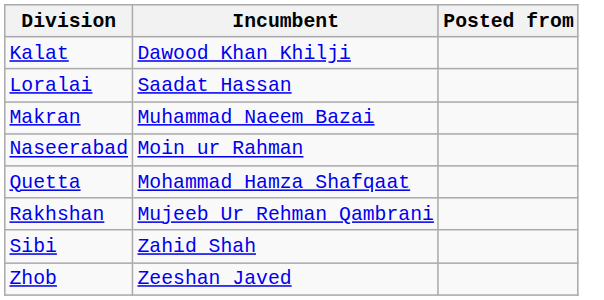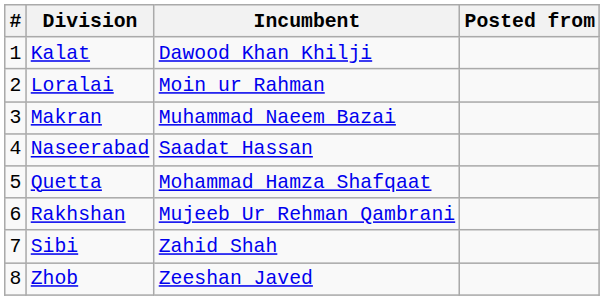+ column: # | 1 | 2 | 3 | 4 | 5 | 6 | 7 | 8
Loralai | Incumbent: Saadat Hassan -> Moin ur Rahman
Naseerabad | Incumbent: Moin ur Rahman -> Saadat Hassan
